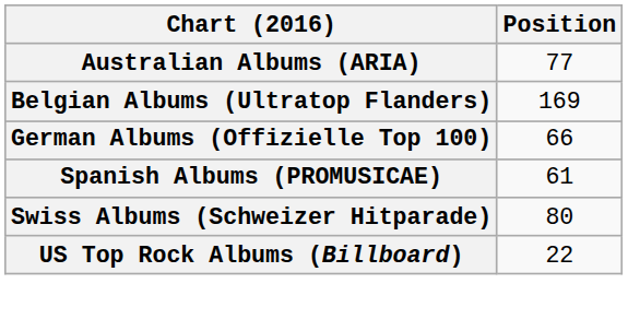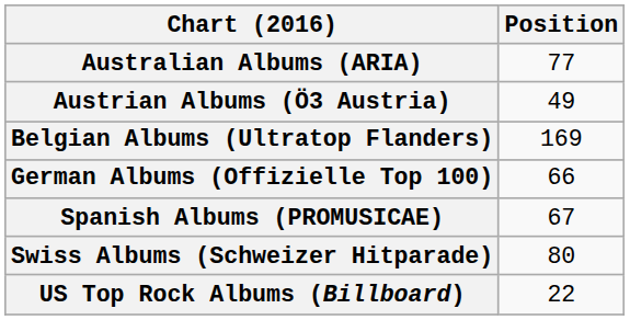+ row: Austrian Albums (Ö3 Austria) | 49
Spanish Albums (PROMUSICAE) | Position: 61 -> 67
